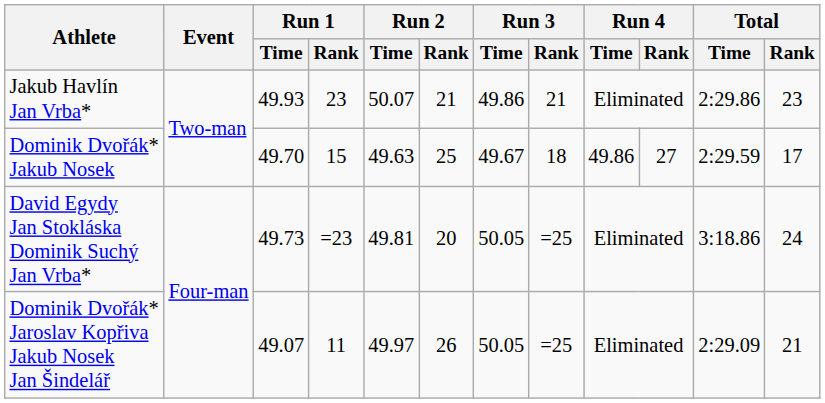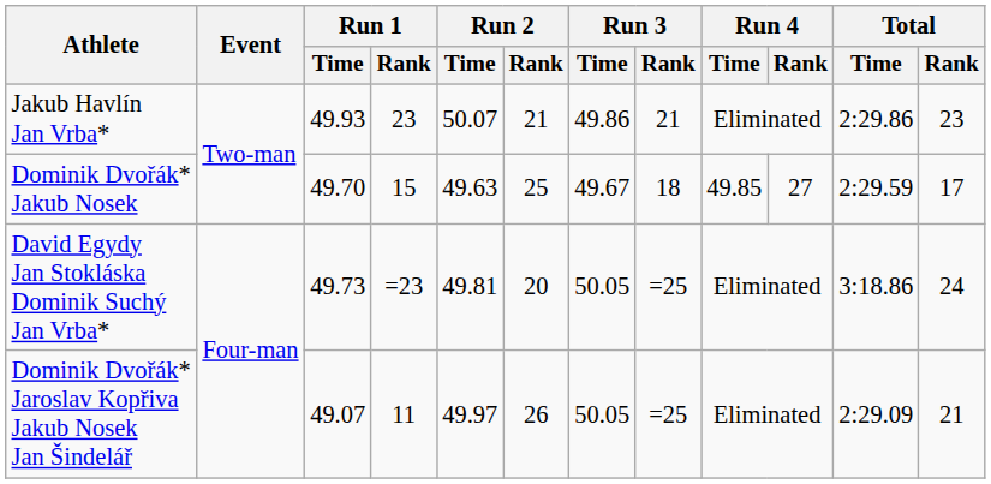Dominik Dvořák* Jakub Nosek | Run 4 / Time: 49.86 -> 49.85
